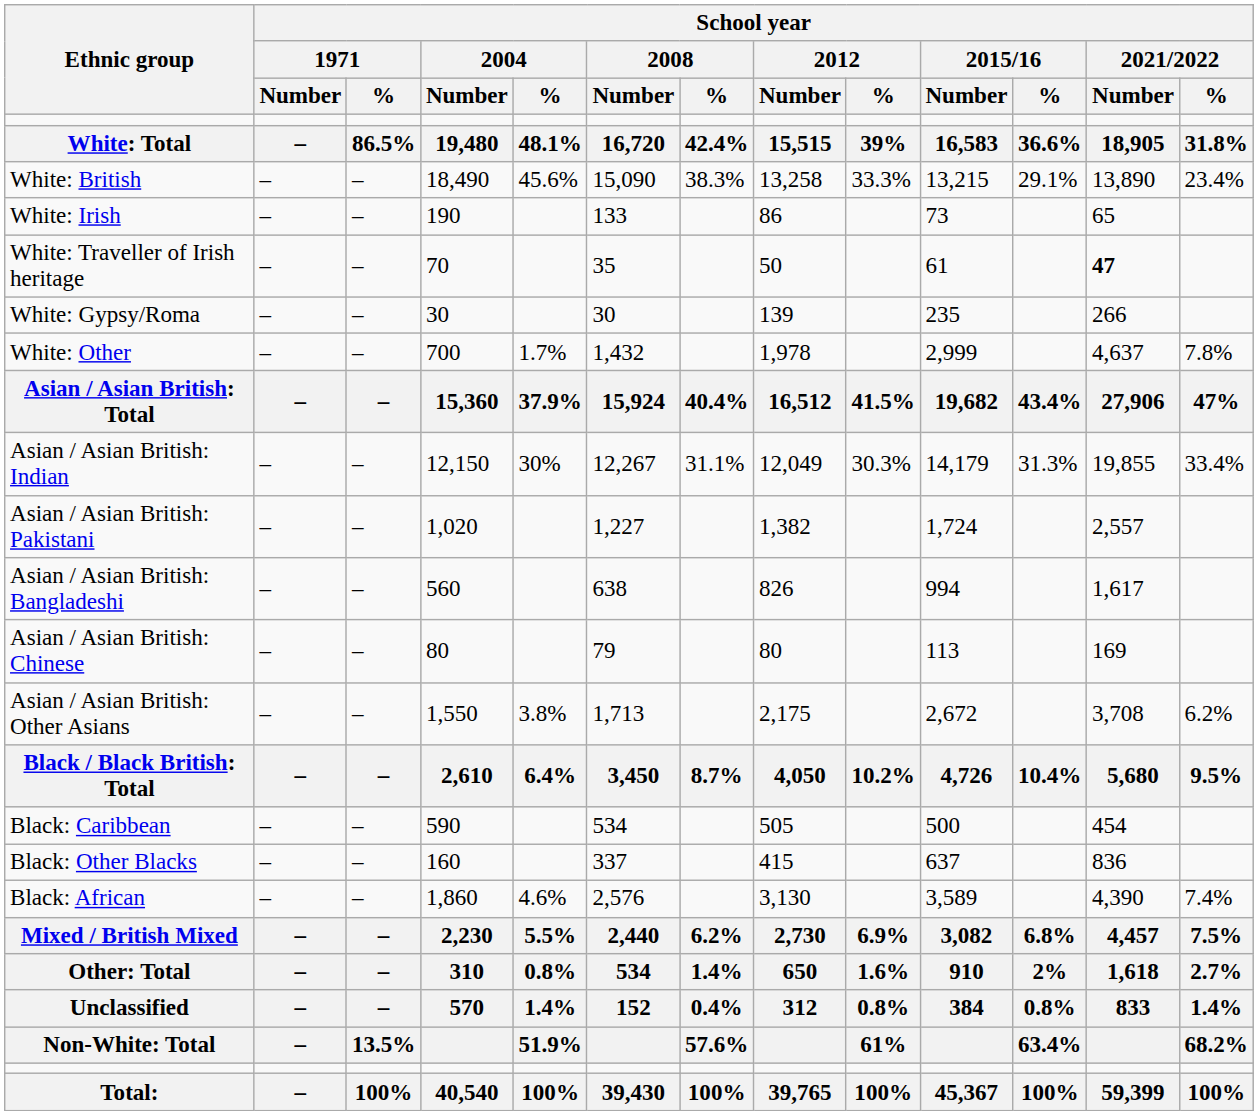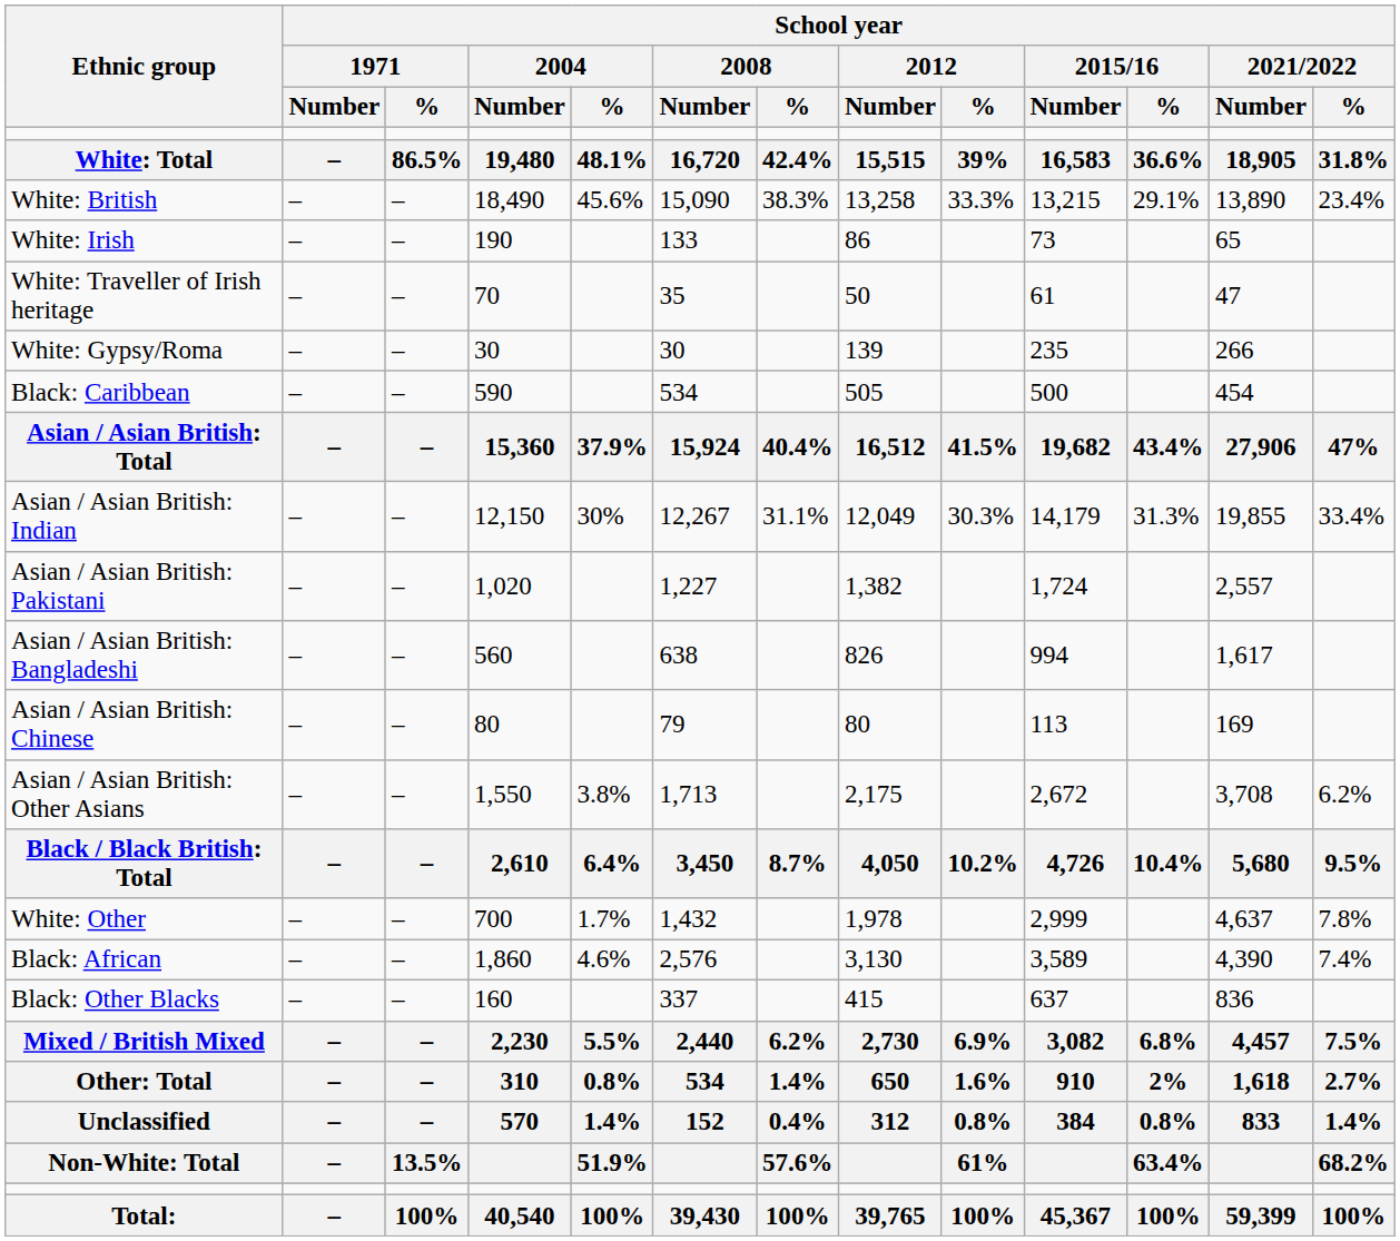White: Traveller of Irish heritage | School year / 2021/2022 / Number: bold -> normal
rows swapped: White: Other <-> Black: Caribbean
rows swapped: Black: African <-> Black: Other Blacks
